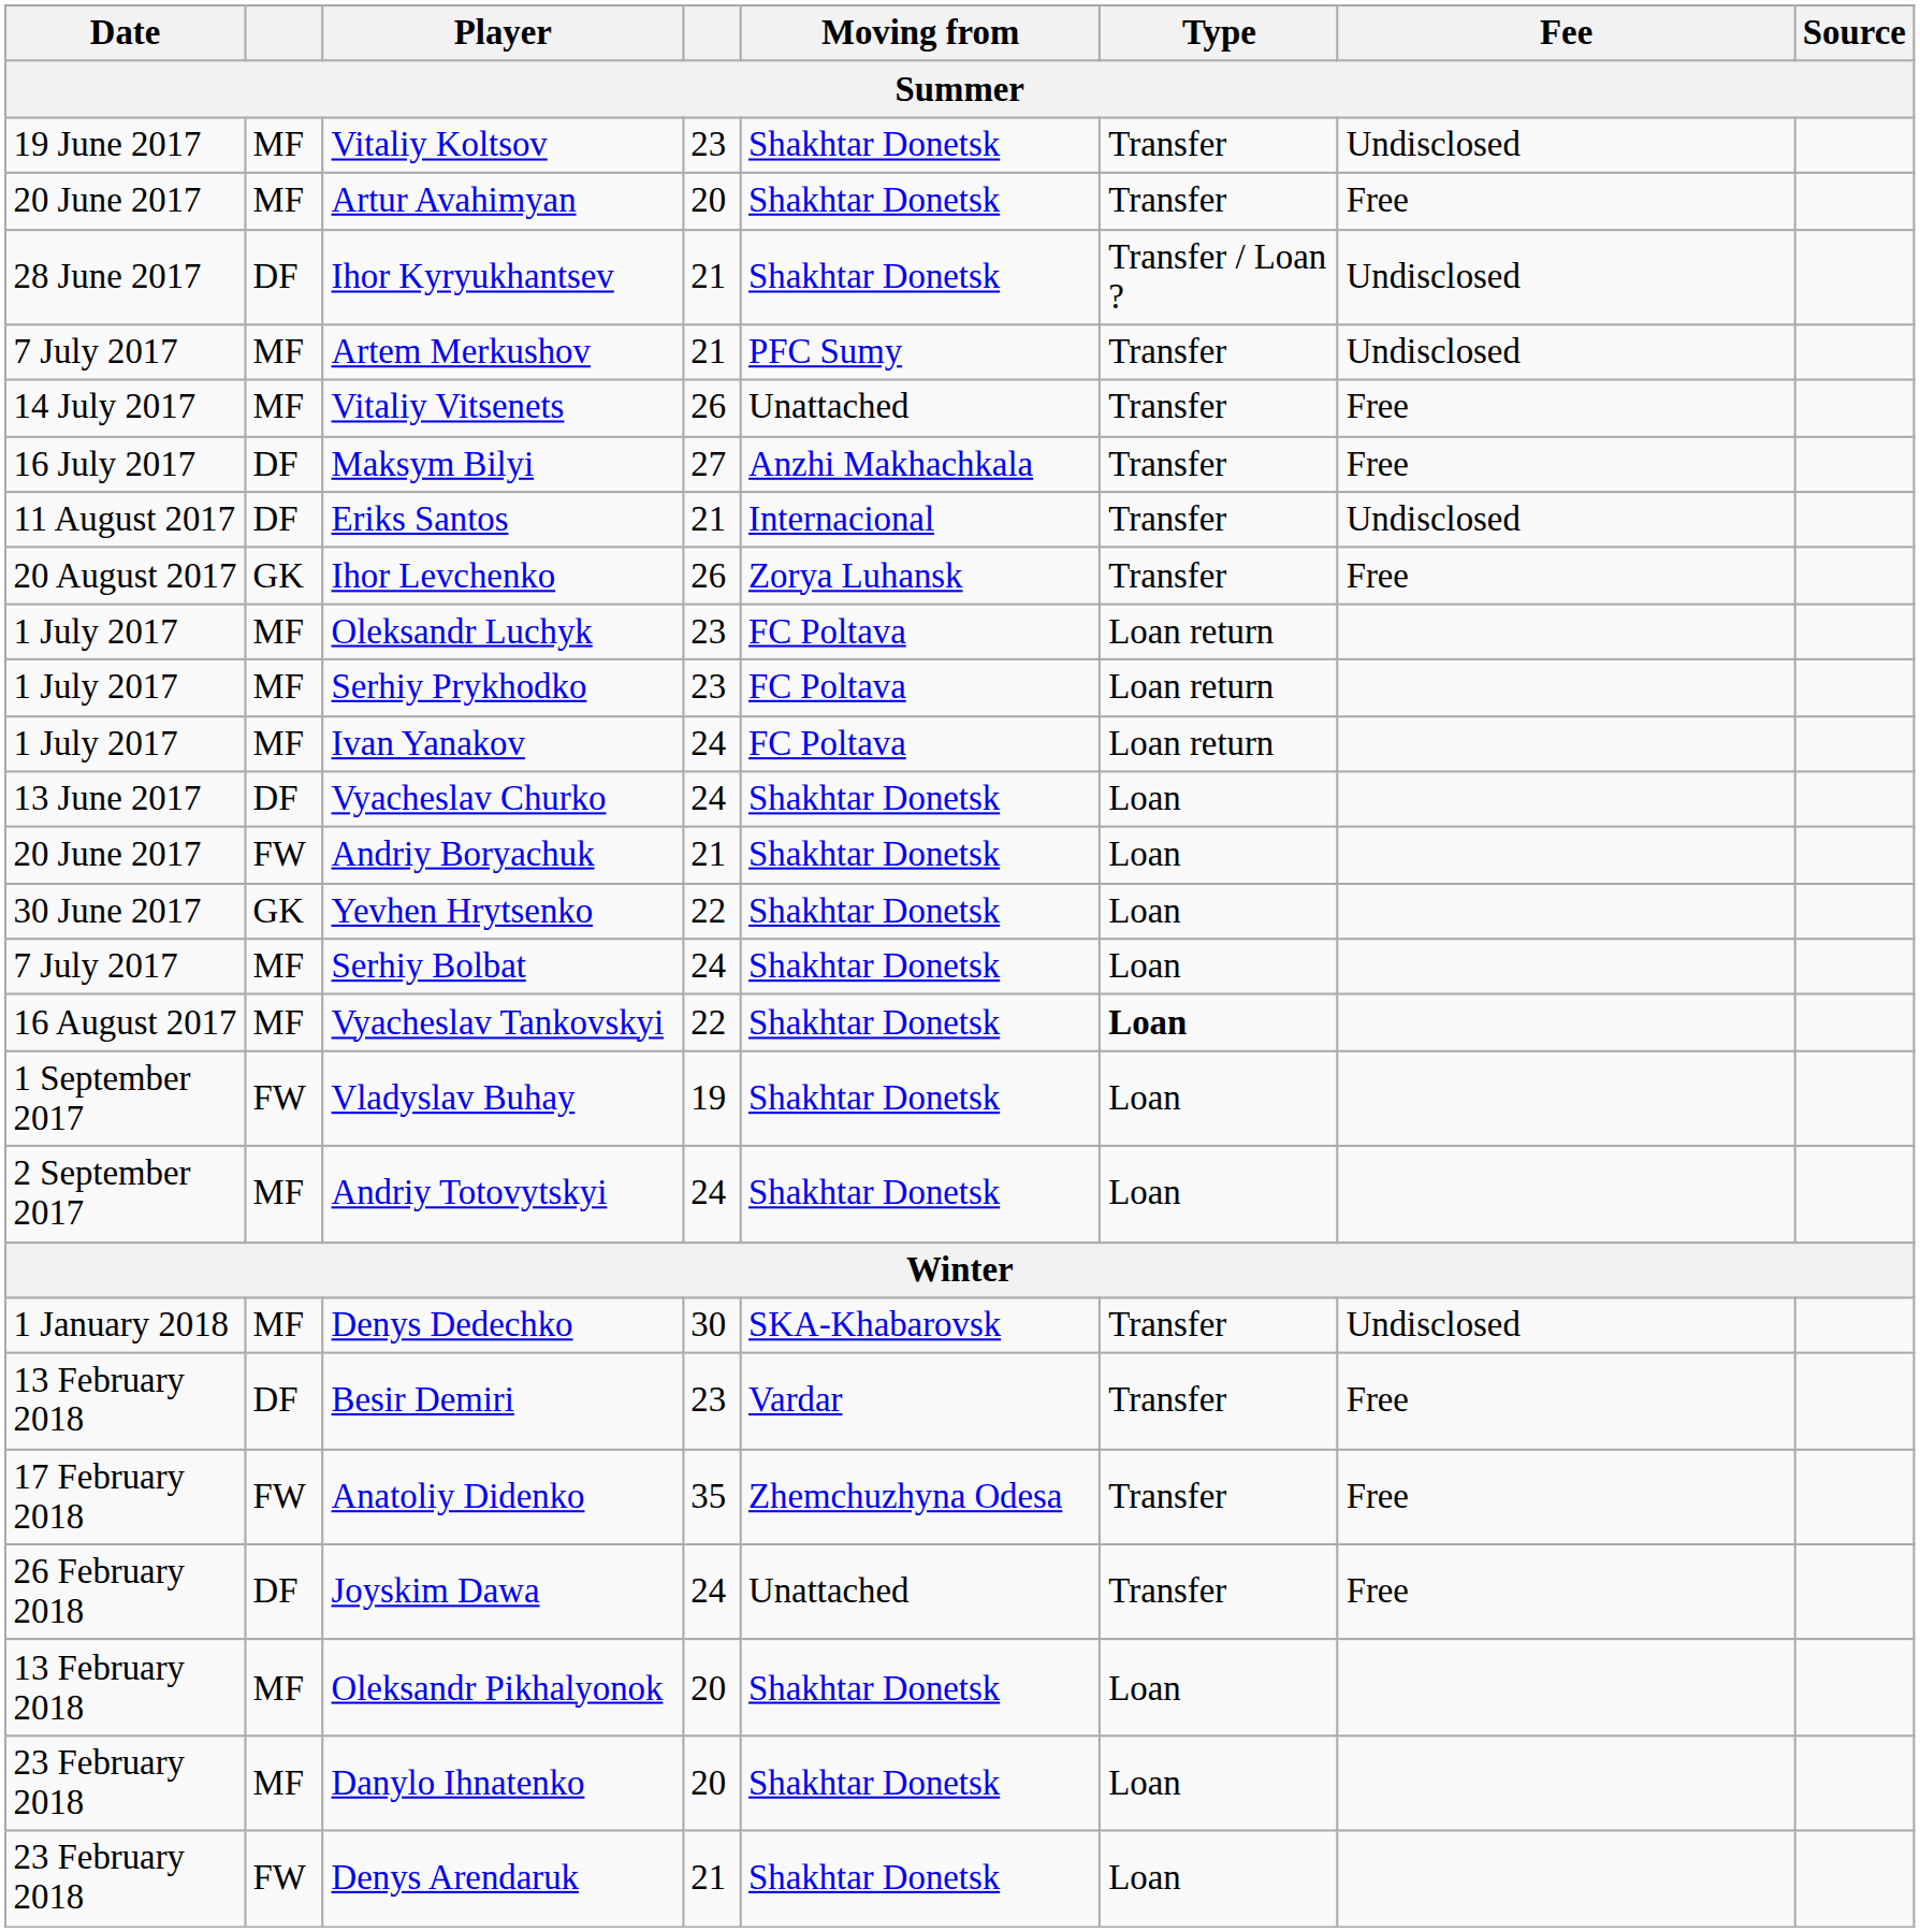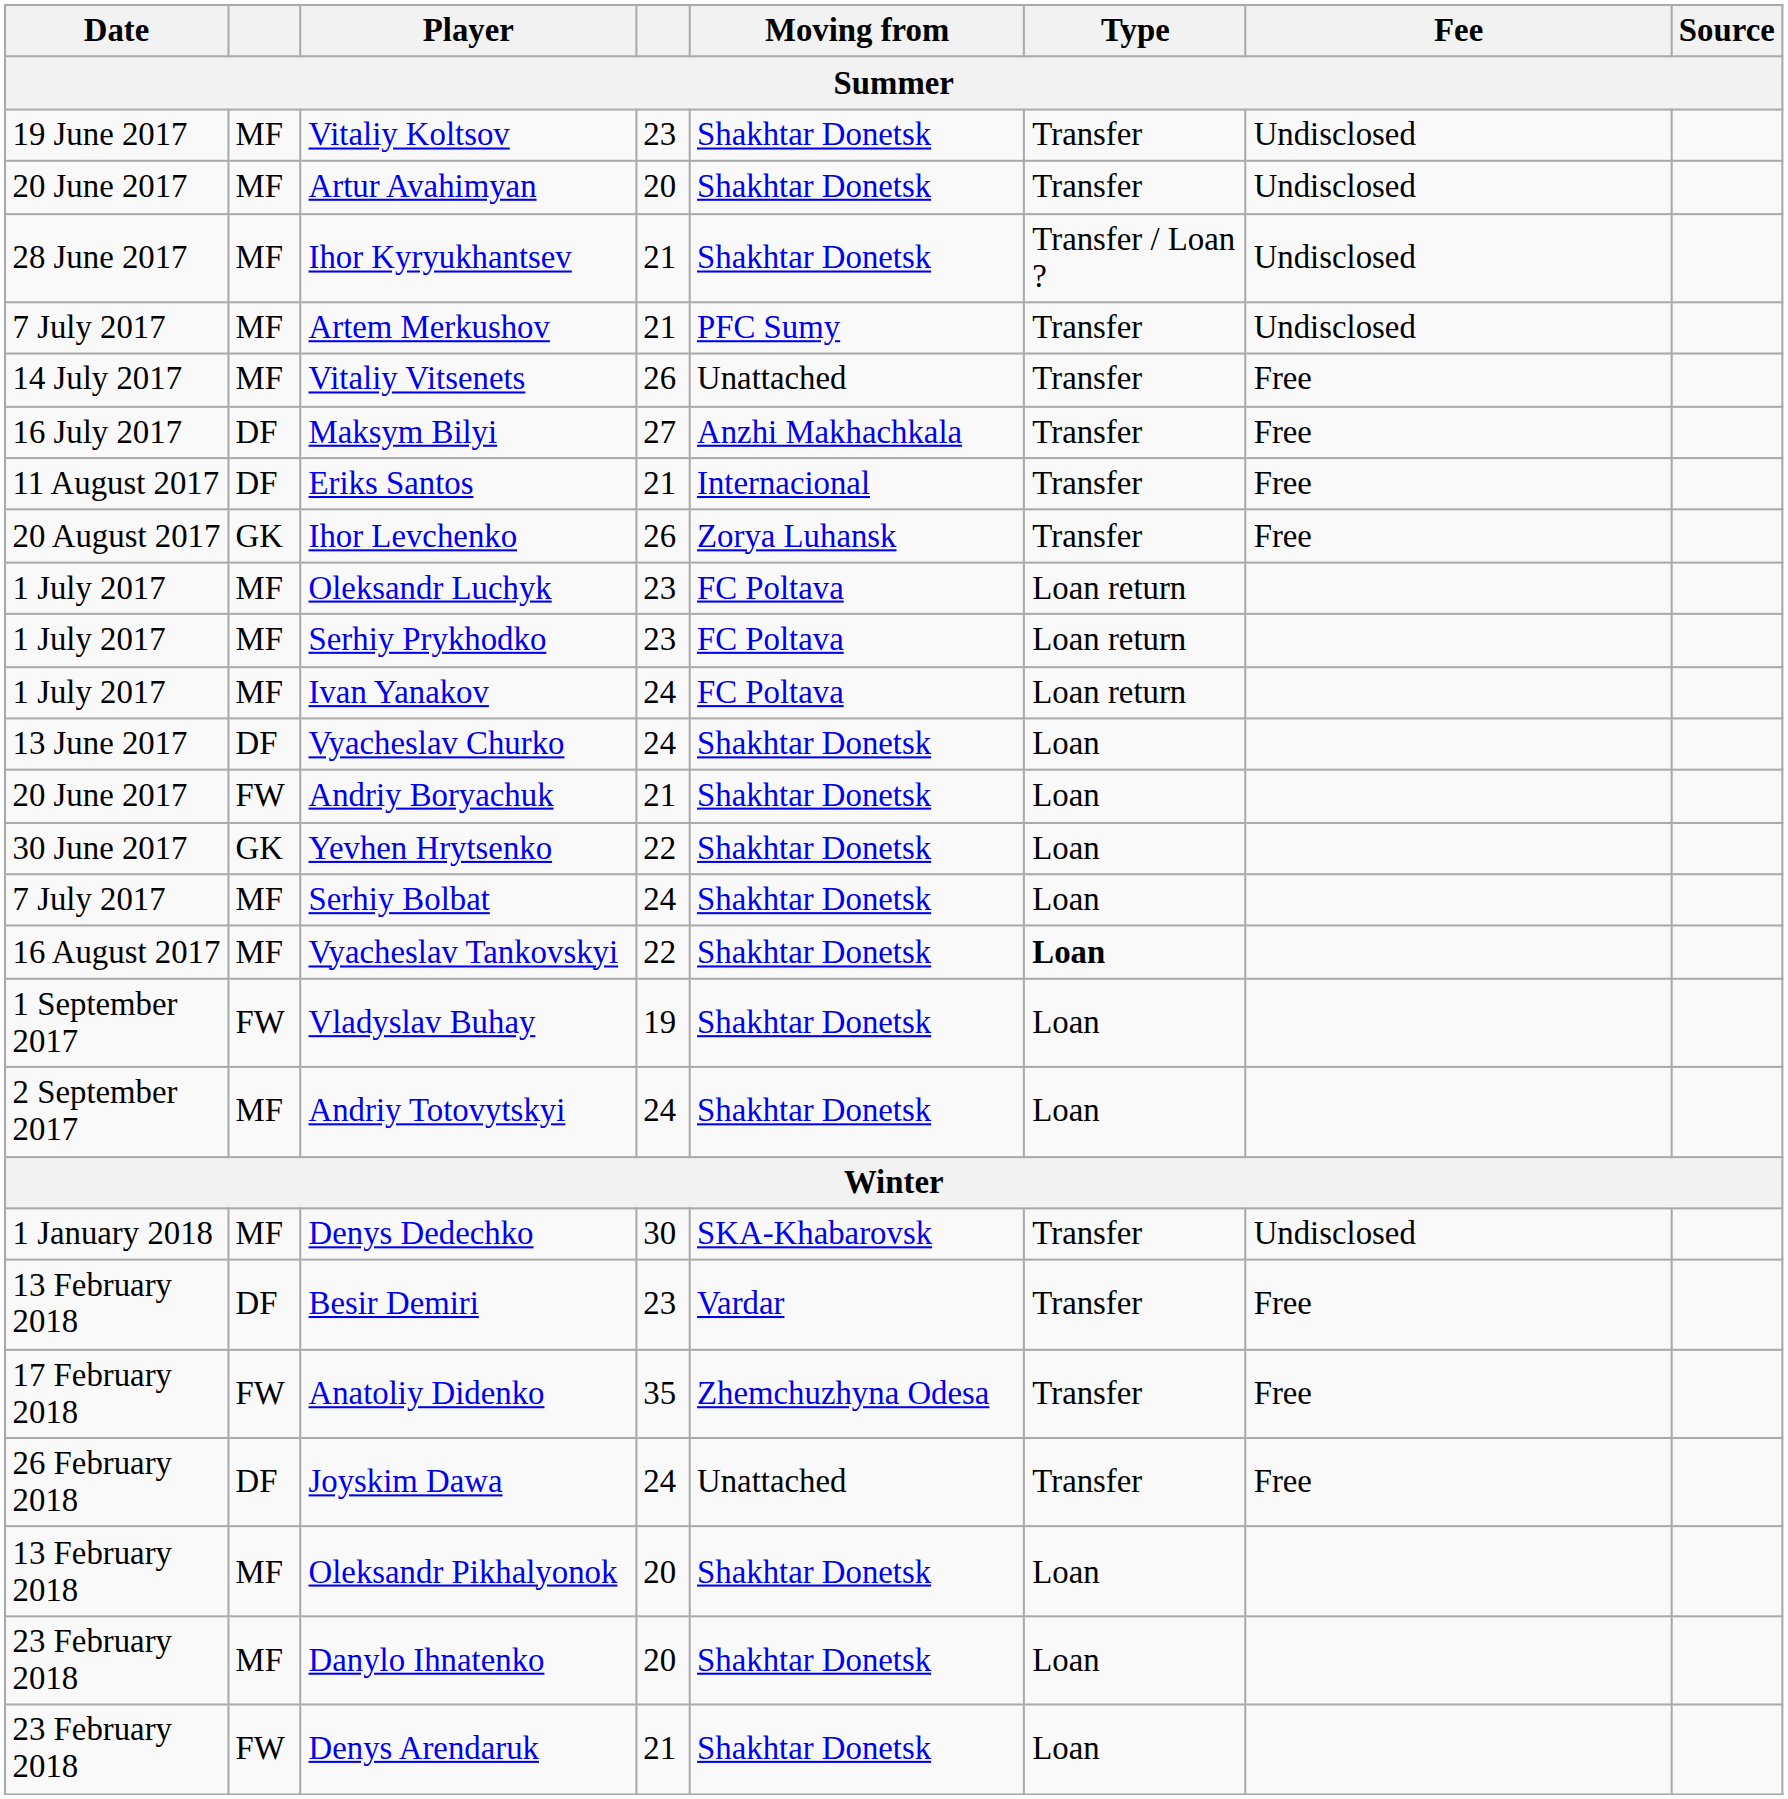Artur Avahimyan | Fee: Free -> Undisclosed
Ihor Kyryukhantsev | column 2: DF -> MF
Eriks Santos | Fee: Undisclosed -> Free
